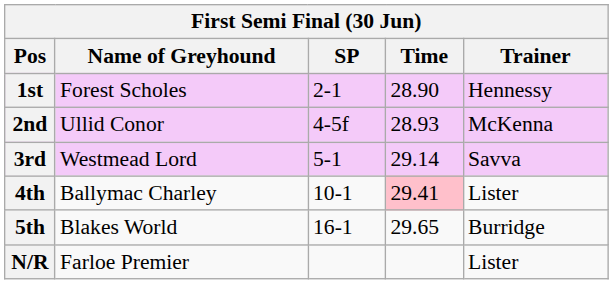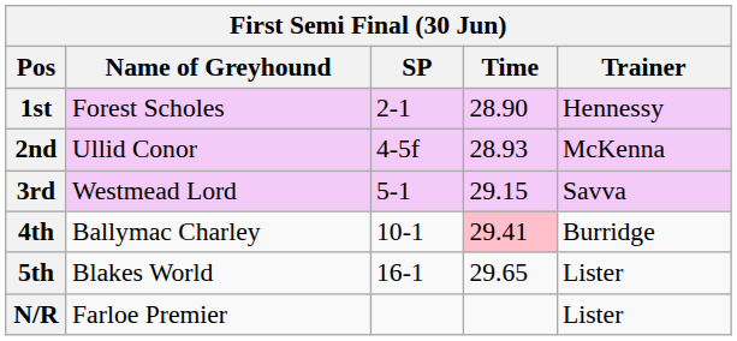3rd | Time: 29.14 -> 29.15
4th | Trainer: Lister -> Burridge
5th | Trainer: Burridge -> Lister
